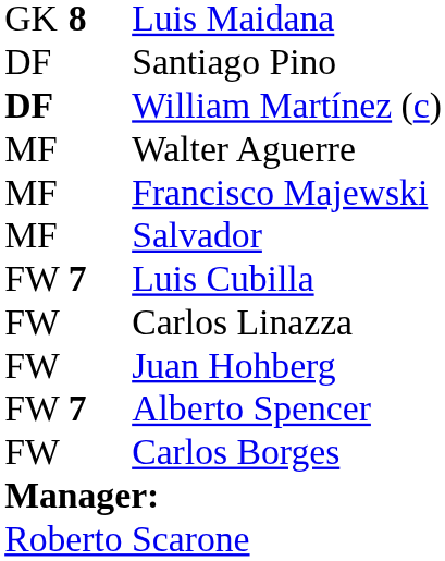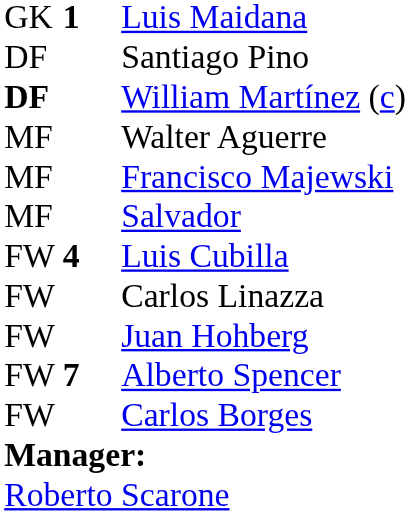Luis Maidana | column 2: 8 -> 1
Luis Cubilla | column 2: 7 -> 4
